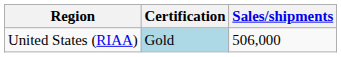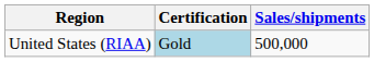United States (RIAA) | Sales/shipments: 506,000 -> 500,000
